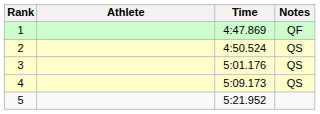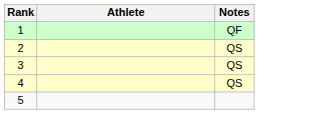- column: Time | 4:47.869 | 4:50.524 | 5:01.176 | 5:09.173 | 5:21.952
